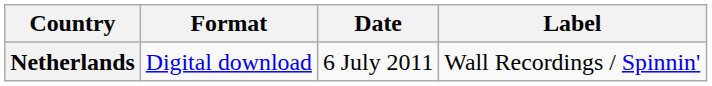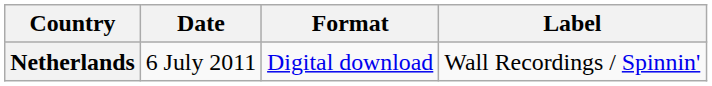columns swapped: Date <-> Format
